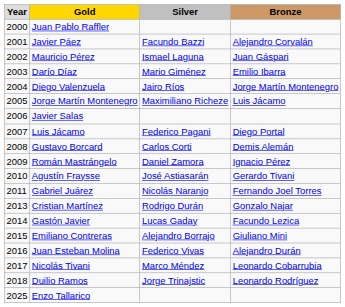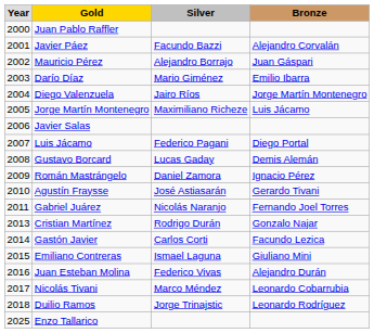Mauricio Pérez | Silver: Ismael Laguna -> Alejandro Borrajo
Gustavo Borcard | Silver: Carlos Corti -> Lucas Gaday
Gastón Javier | Silver: Lucas Gaday -> Carlos Corti
Emiliano Contreras | Silver: Alejandro Borrajo -> Ismael Laguna
